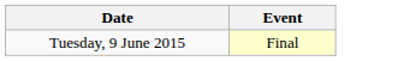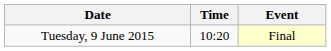+ column: Time | 10:20
